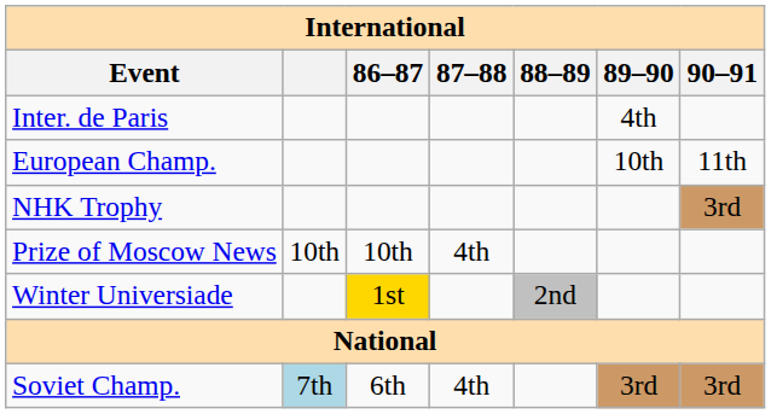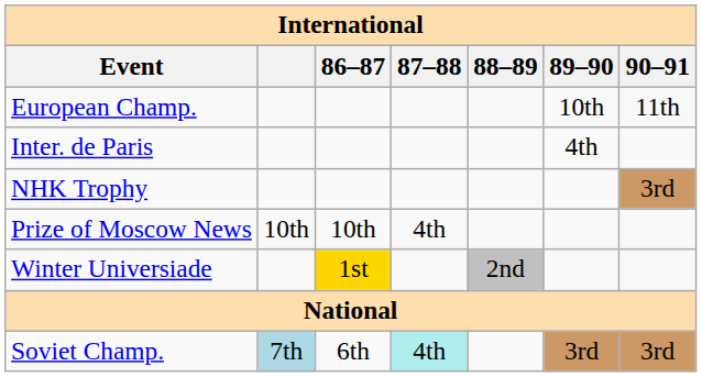rows swapped: European Champ. <-> Inter. de Paris
Soviet Champ. | 87–88: no background -> paleturquoise background
